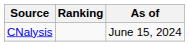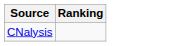- column: As of | June 15, 2024
